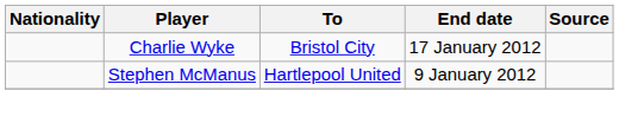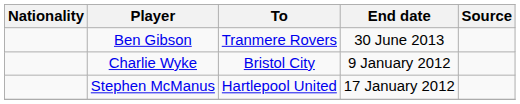+ row: Ben Gibson | Tranmere Rovers | 30 June 2013
Charlie Wyke | End date: 17 January 2012 -> 9 January 2012
Stephen McManus | End date: 9 January 2012 -> 17 January 2012
